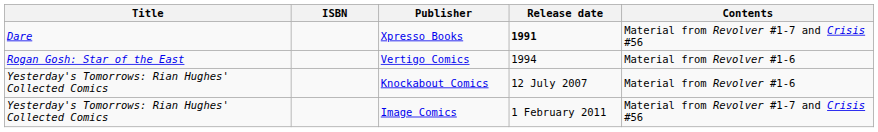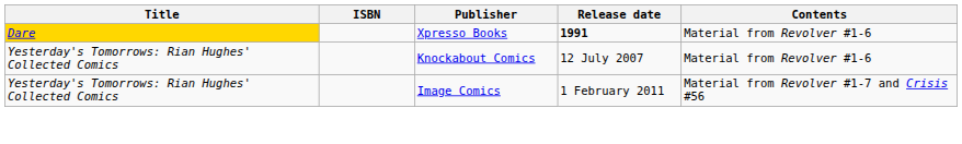Xpresso Books | Title: no background -> gold background
Xpresso Books | Contents: Material from Revolver #1-7 and Crisis #56 -> Material from Revolver #1-6
- row: Rogan Gosh: Star of the East | Vertigo Comics | 1994 | Material from Revolver #1-6
